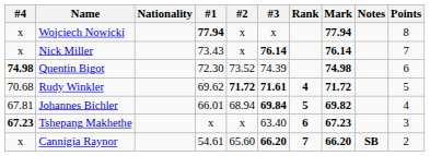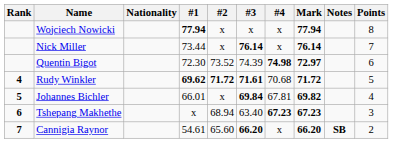columns swapped: Rank <-> #4
Nick Miller | #1: 73.43 -> 73.44
Quentin Bigot | Mark: 74.98 -> 72.97
Rudy Winkler | #1: normal -> bold
Johannes Bichler | #2: 68.94 -> x
Tshepang Makhethe | #2: x -> 68.94
